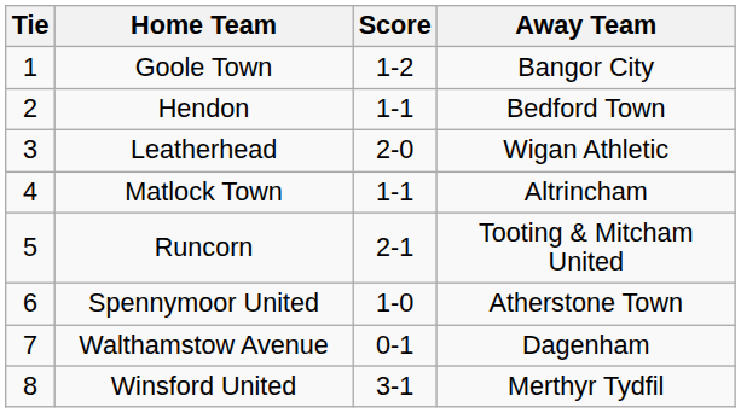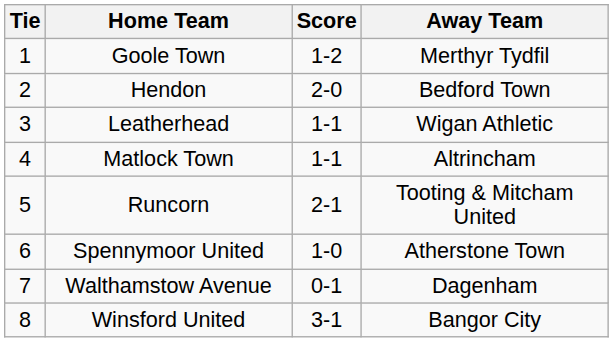Goole Town | Away Team: Bangor City -> Merthyr Tydfil
Hendon | Score: 1-1 -> 2-0
Leatherhead | Score: 2-0 -> 1-1
Winsford United | Away Team: Merthyr Tydfil -> Bangor City
